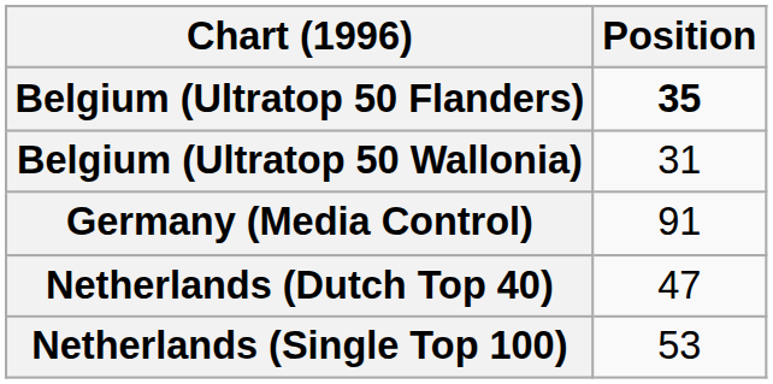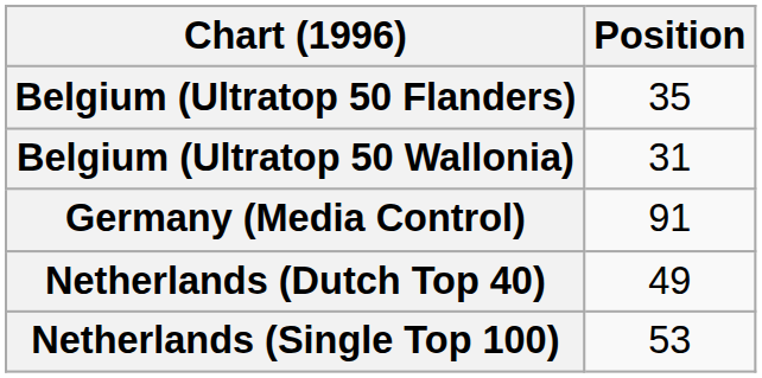Belgium (Ultratop 50 Flanders) | Position: bold -> normal
Netherlands (Dutch Top 40) | Position: 47 -> 49
